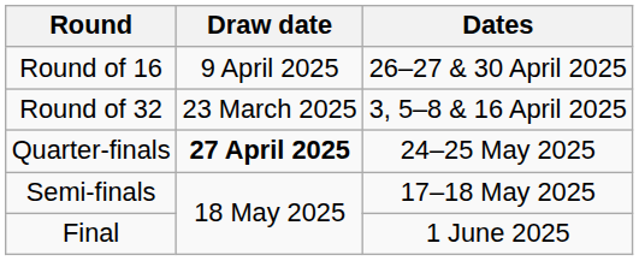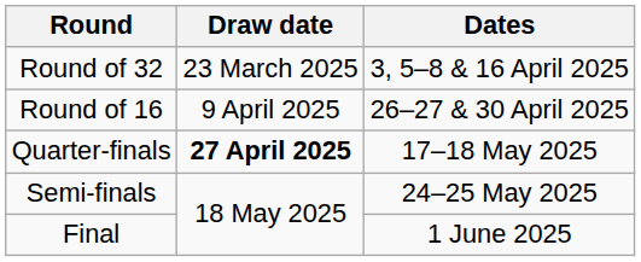rows swapped: Round of 32 <-> Round of 16
Quarter-finals | Dates: 24–25 May 2025 -> 17–18 May 2025
Semi-finals | Dates: 17–18 May 2025 -> 24–25 May 2025
